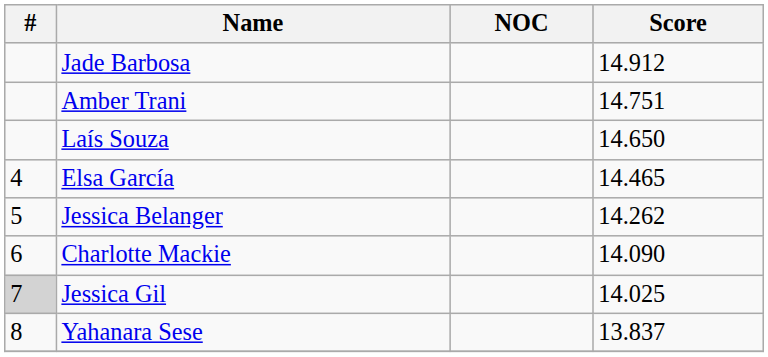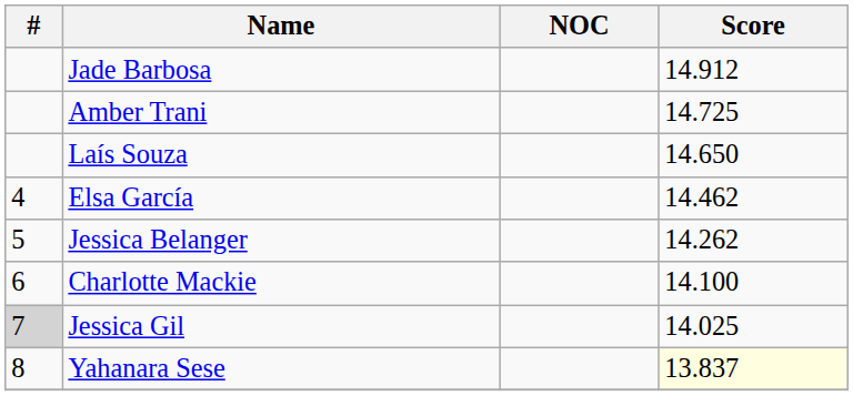Amber Trani | Score: 14.751 -> 14.725
Elsa García | Score: 14.465 -> 14.462
Charlotte Mackie | Score: 14.090 -> 14.100
Yahanara Sese | Score: no background -> lightyellow background
